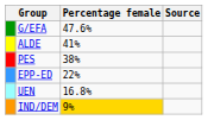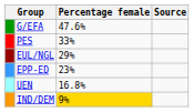- row: ALDE | 41%
PES | Percentage female: 38% -> 33%
+ row: EUL/NGL | 29%
EPP-ED | Percentage female: 22% -> 23%
